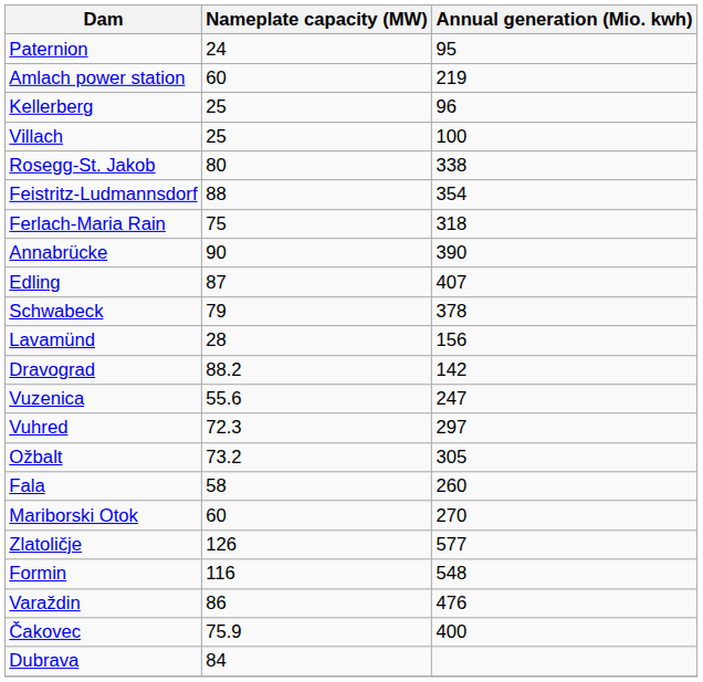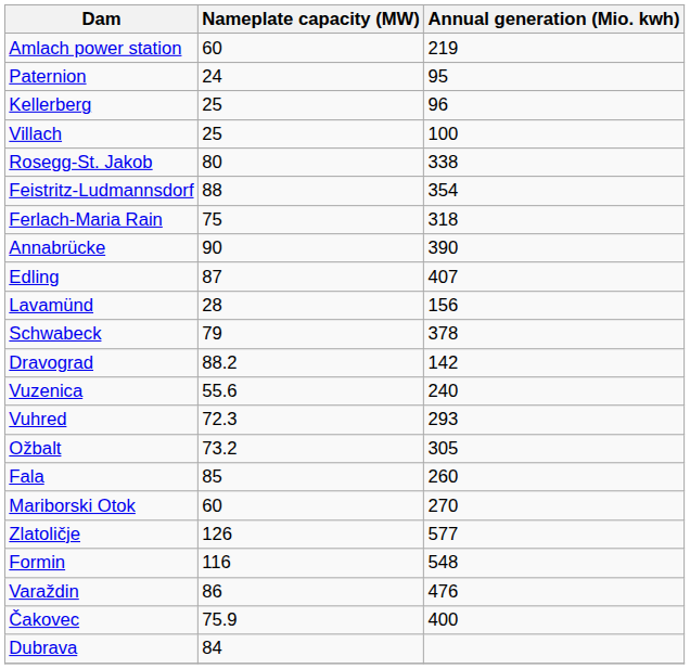rows swapped: Amlach power station <-> Paternion
rows swapped: Schwabeck <-> Lavamünd
Vuzenica | Annual generation (Mio. kwh): 247 -> 240
Vuhred | Annual generation (Mio. kwh): 297 -> 293
Fala | Nameplate capacity (MW): 58 -> 85
